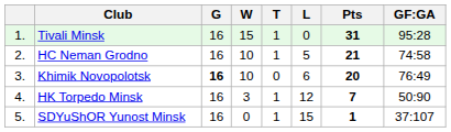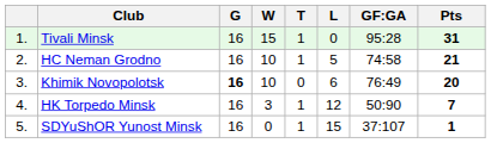columns swapped: GF:GA <-> Pts
